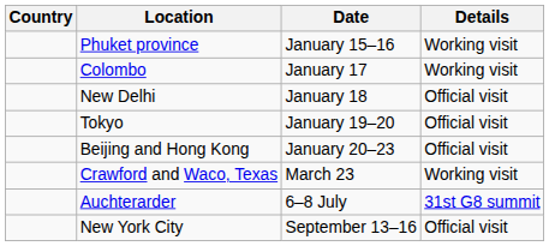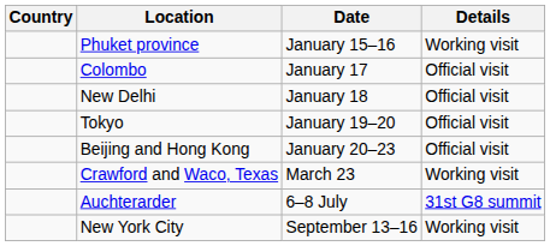Colombo | Details: Working visit -> Official visit
New York City | Details: Official visit -> Working visit
